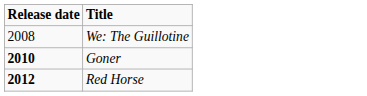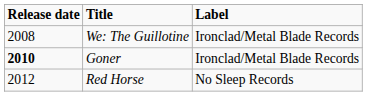+ column: Label | Ironclad/Metal Blade Records | Ironclad/Metal Blade Records | No Sleep Records
Red Horse | Release date: bold -> normal
